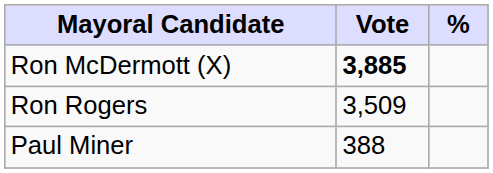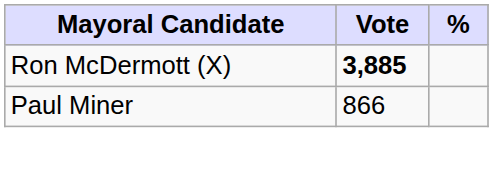- row: Ron Rogers | 3,509
Paul Miner | Vote: 388 -> 866
